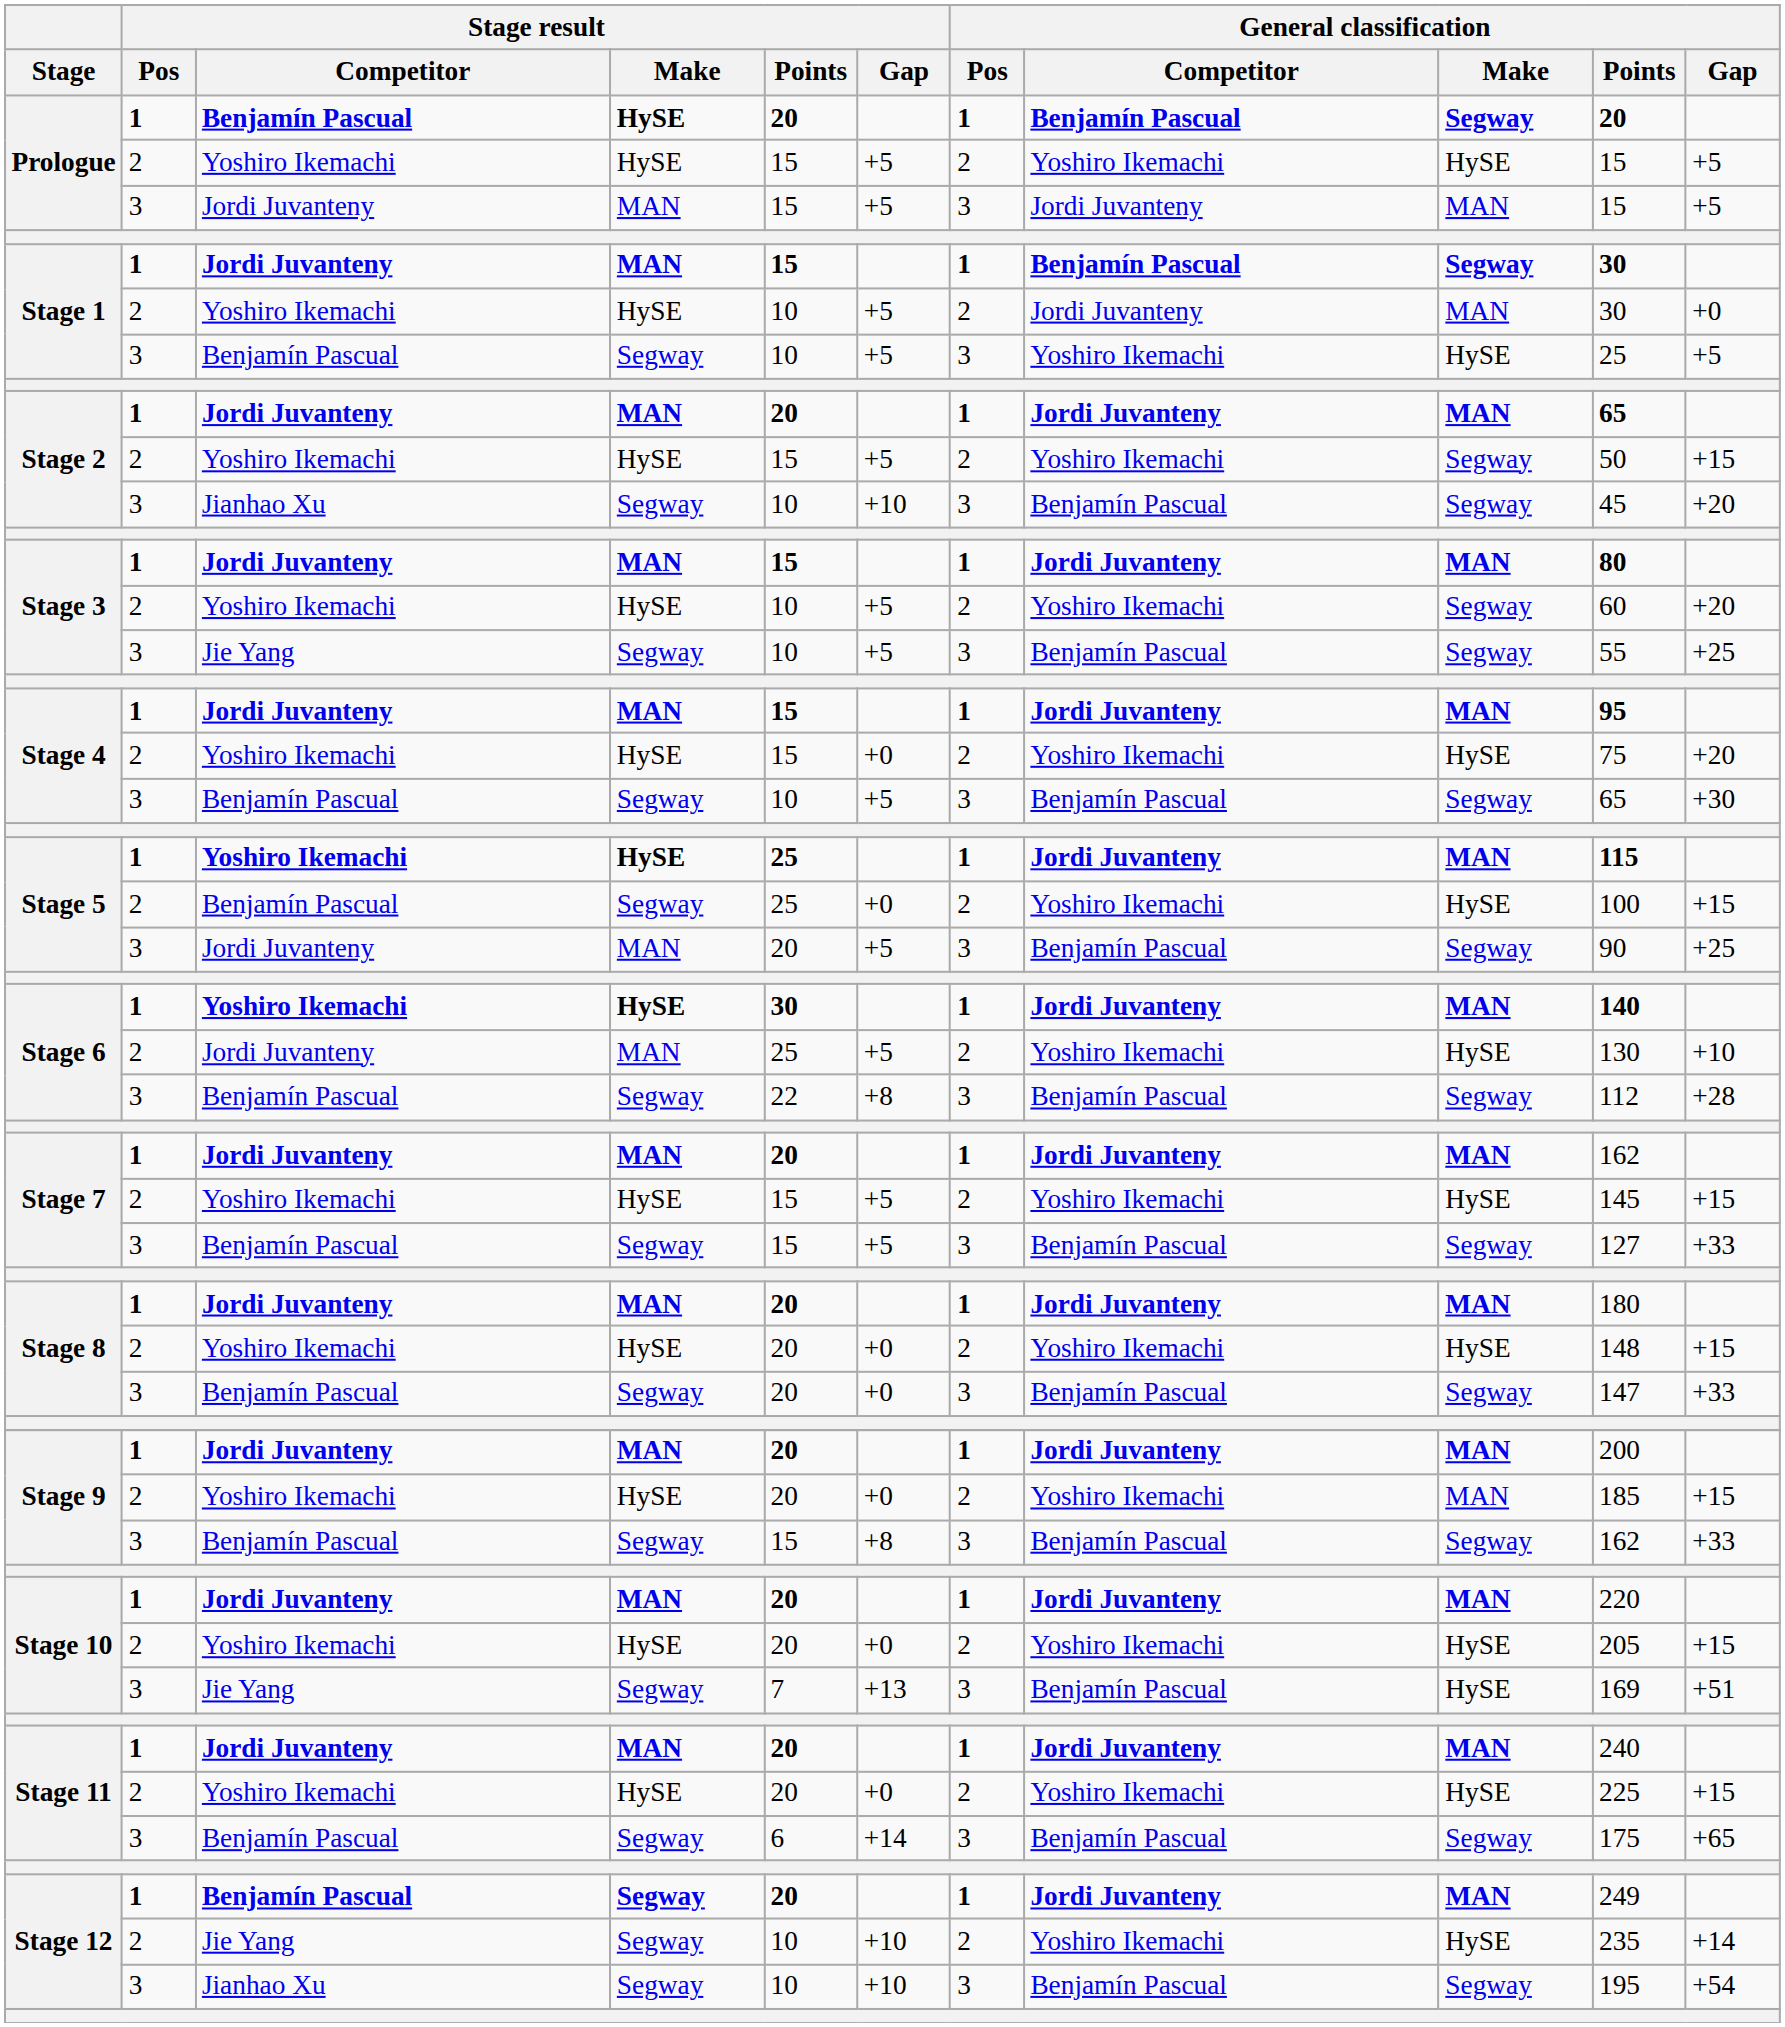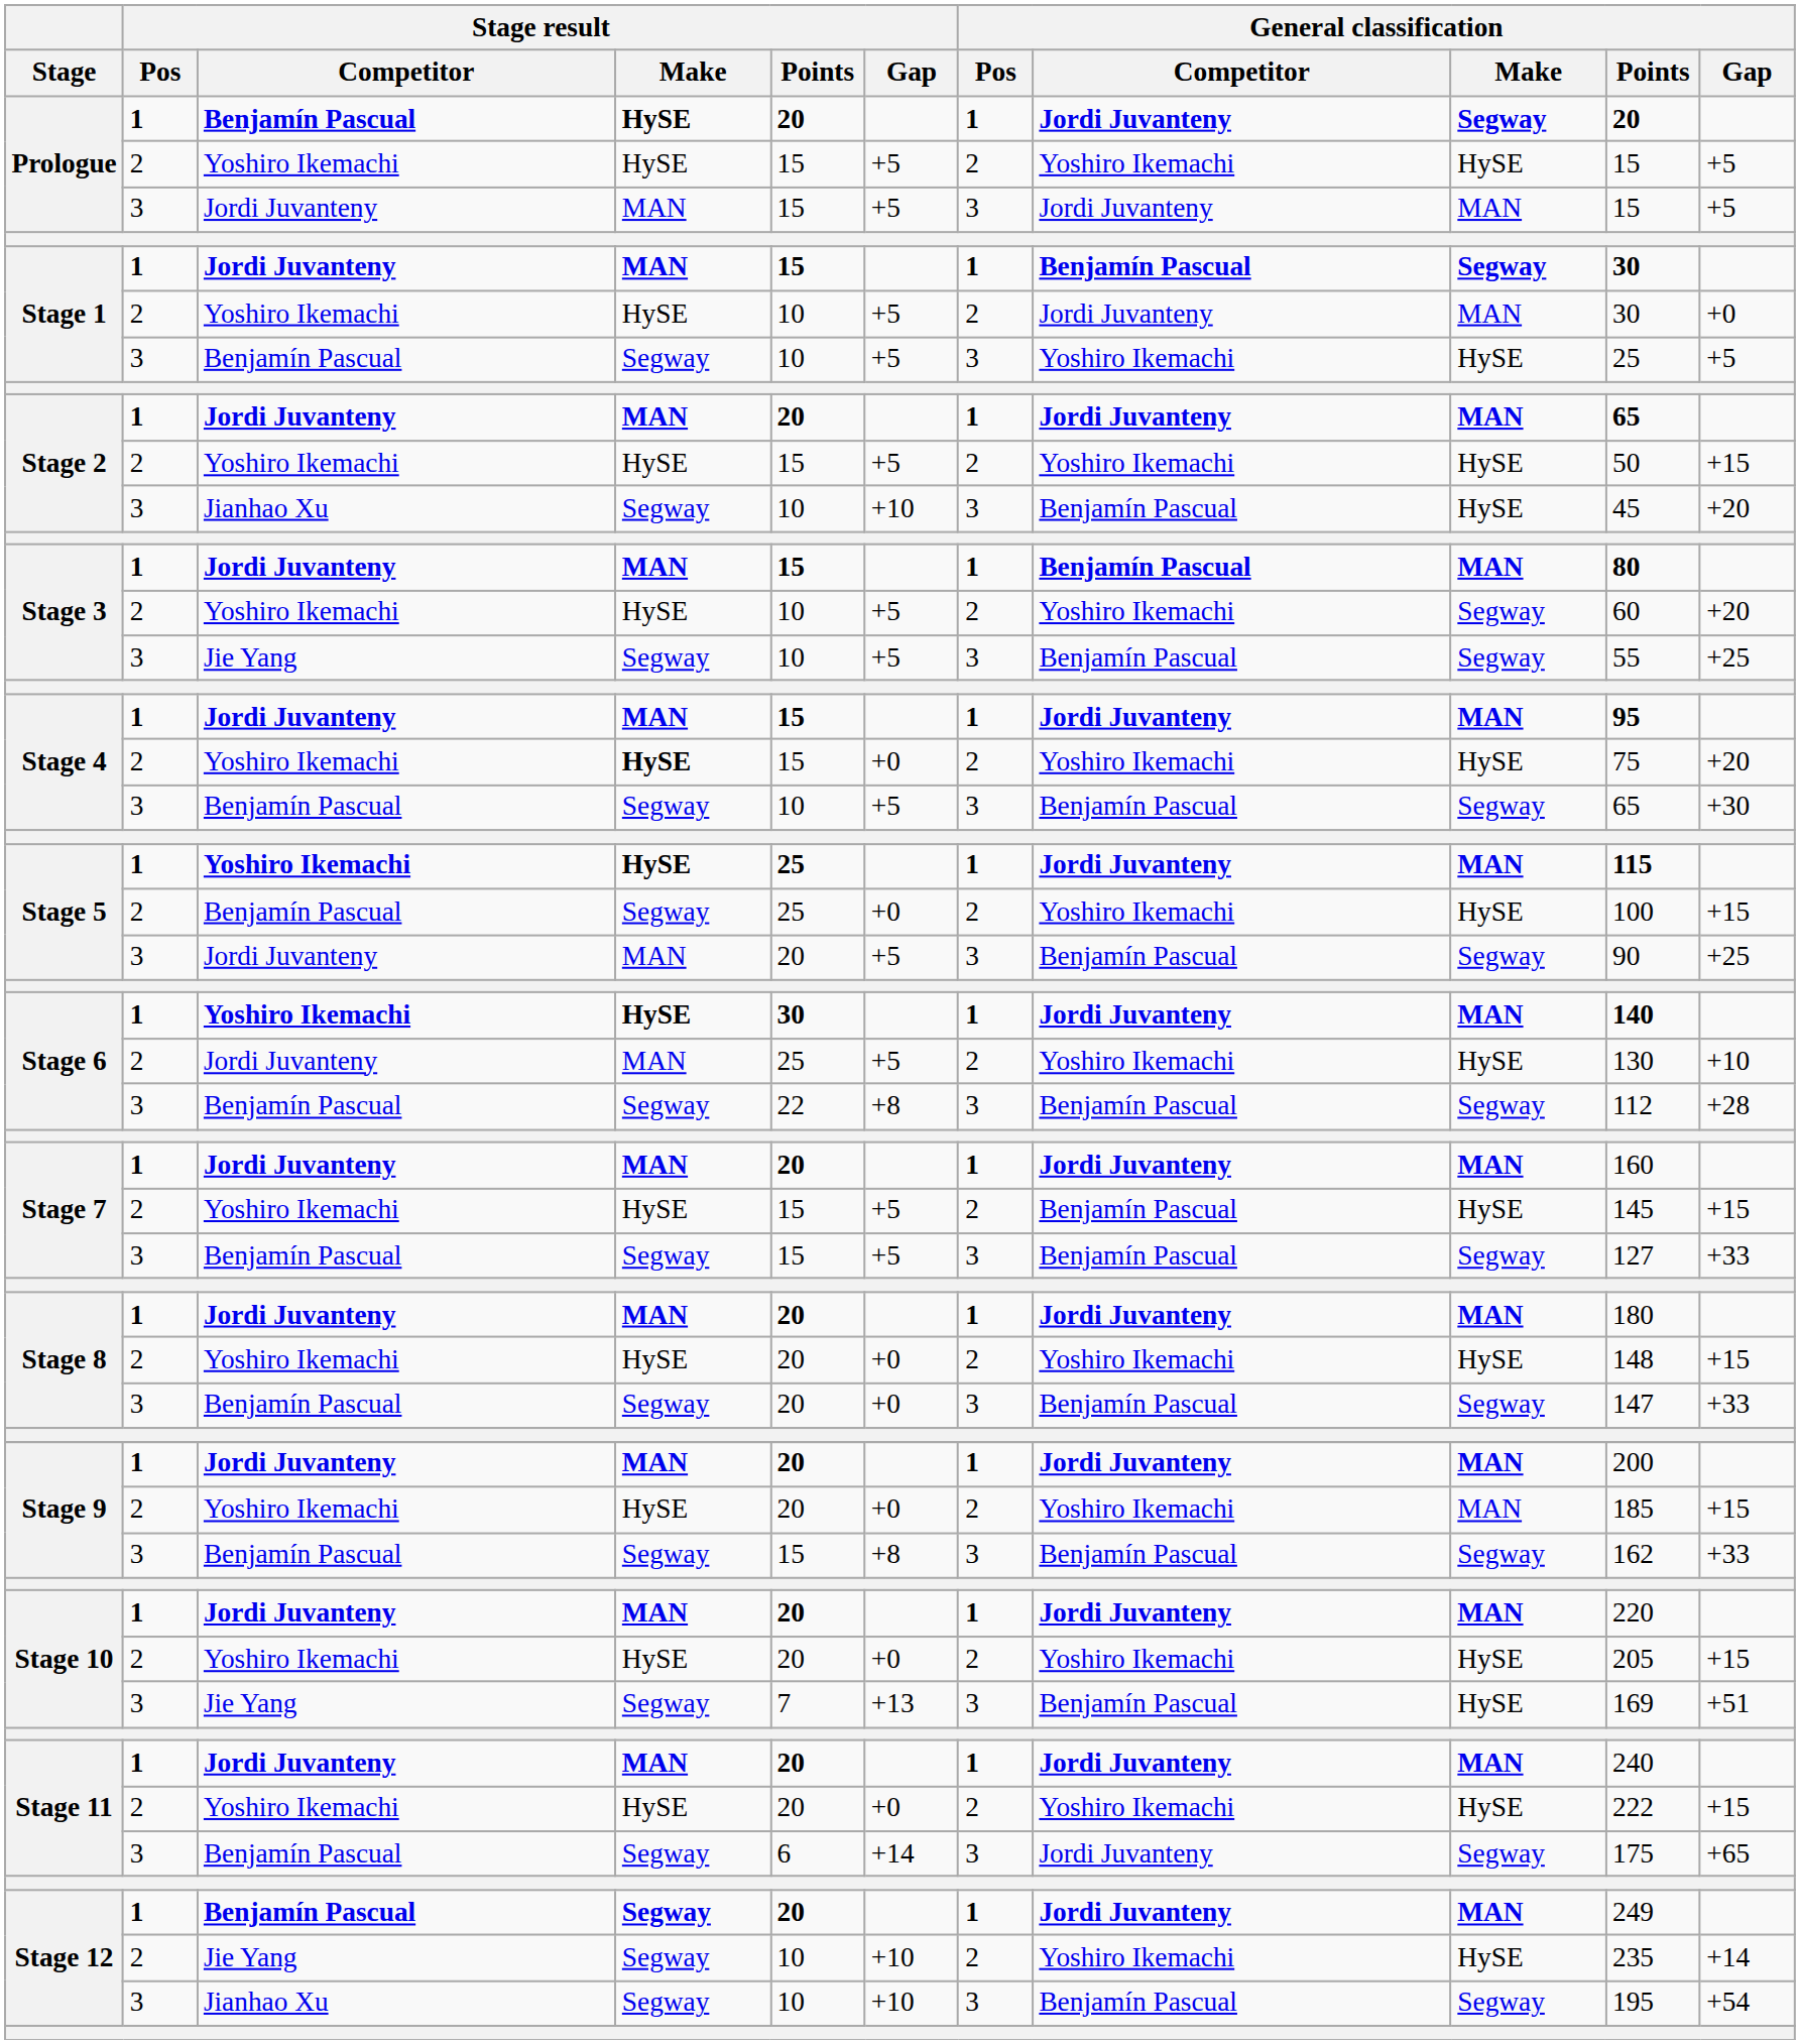Prologue / Benjamín Pascual | General classification / Competitor: Benjamín Pascual -> Jordi Juvanteny
Stage 2 / Yoshiro Ikemachi | General classification / Make: Segway -> HySE
Stage 2 / Jianhao Xu | General classification / Make: Segway -> HySE
Stage 3 / Jordi Juvanteny | General classification / Competitor: Jordi Juvanteny -> Benjamín Pascual
Stage 4 / Yoshiro Ikemachi | Stage result / Make: normal -> bold
Stage 7 / Jordi Juvanteny | General classification / Points: 162 -> 160
Stage 7 / Yoshiro Ikemachi | General classification / Competitor: Yoshiro Ikemachi -> Benjamín Pascual
Stage 11 / Yoshiro Ikemachi | General classification / Points: 225 -> 222
Stage 11 / Benjamín Pascual | General classification / Competitor: Benjamín Pascual -> Jordi Juvanteny
